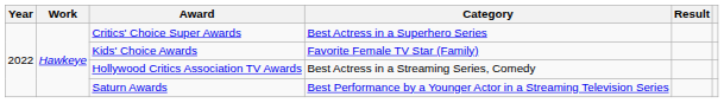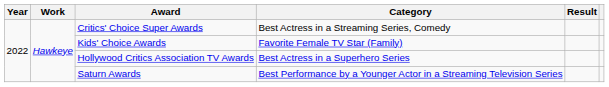Critics' Choice Super Awards | Category: Best Actress in a Superhero Series -> Best Actress in a Streaming Series, Comedy
Hollywood Critics Association TV Awards | Category: Best Actress in a Streaming Series, Comedy -> Best Actress in a Superhero Series
